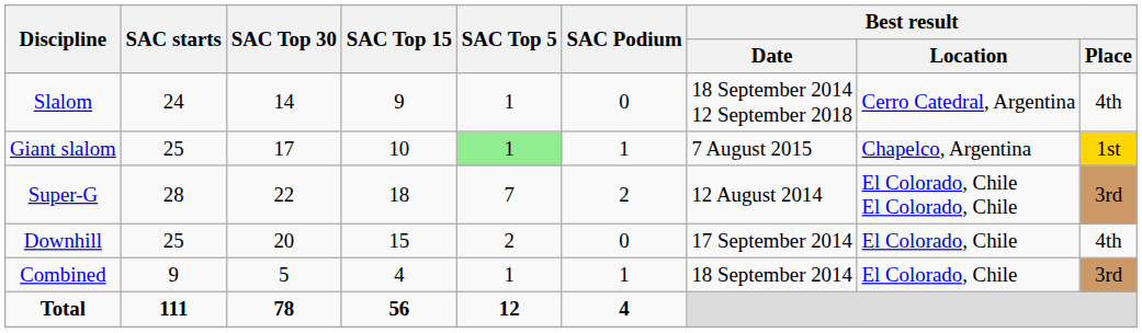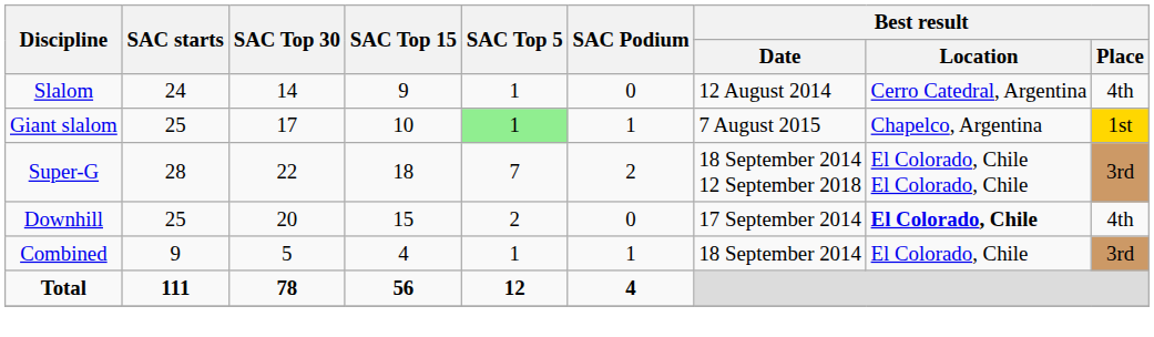Slalom | Best result / Date: 18 September 2014 12 September 2018 -> 12 August 2014
Super-G | Best result / Date: 12 August 2014 -> 18 September 2014 12 September 2018
Downhill | Best result / Location: normal -> bold
